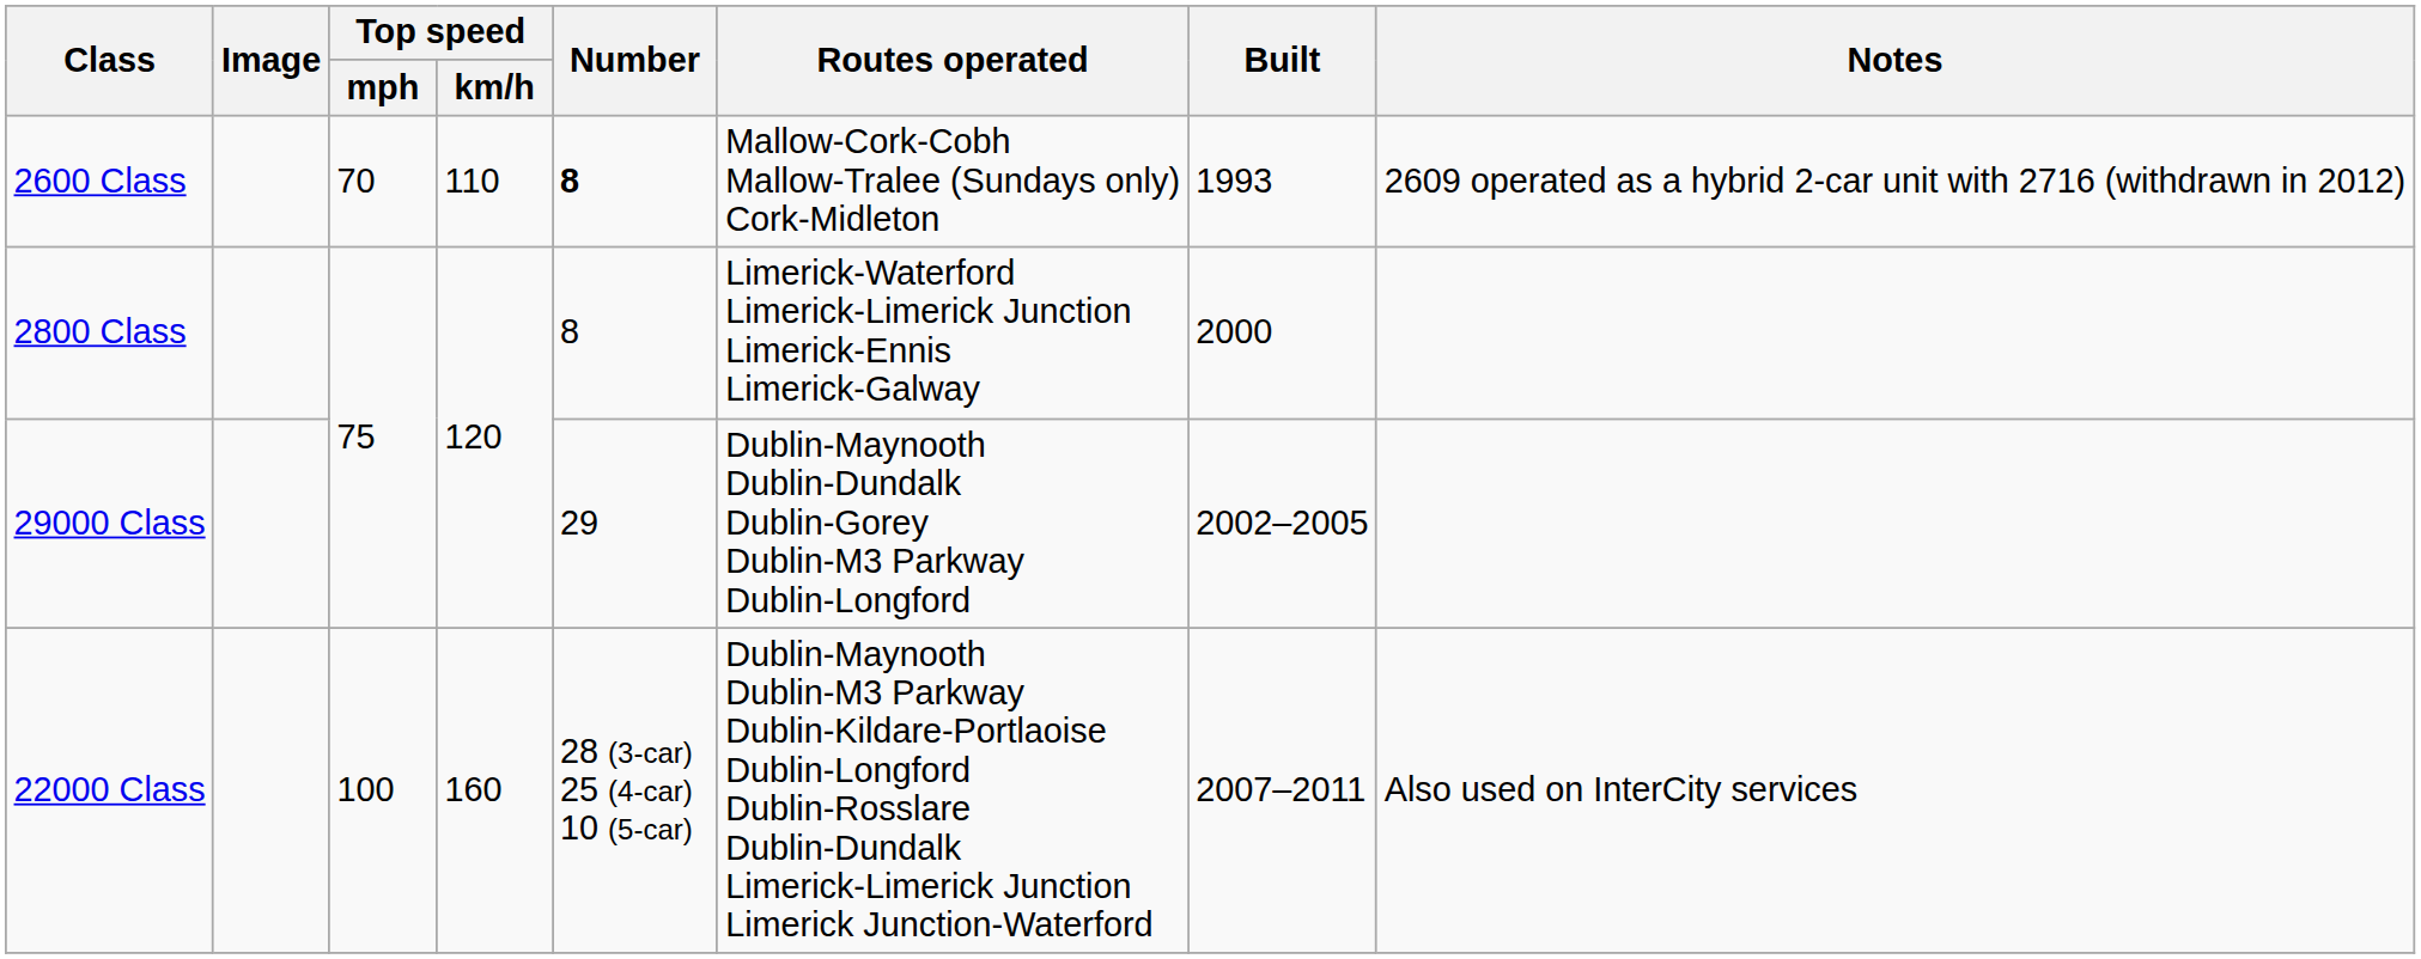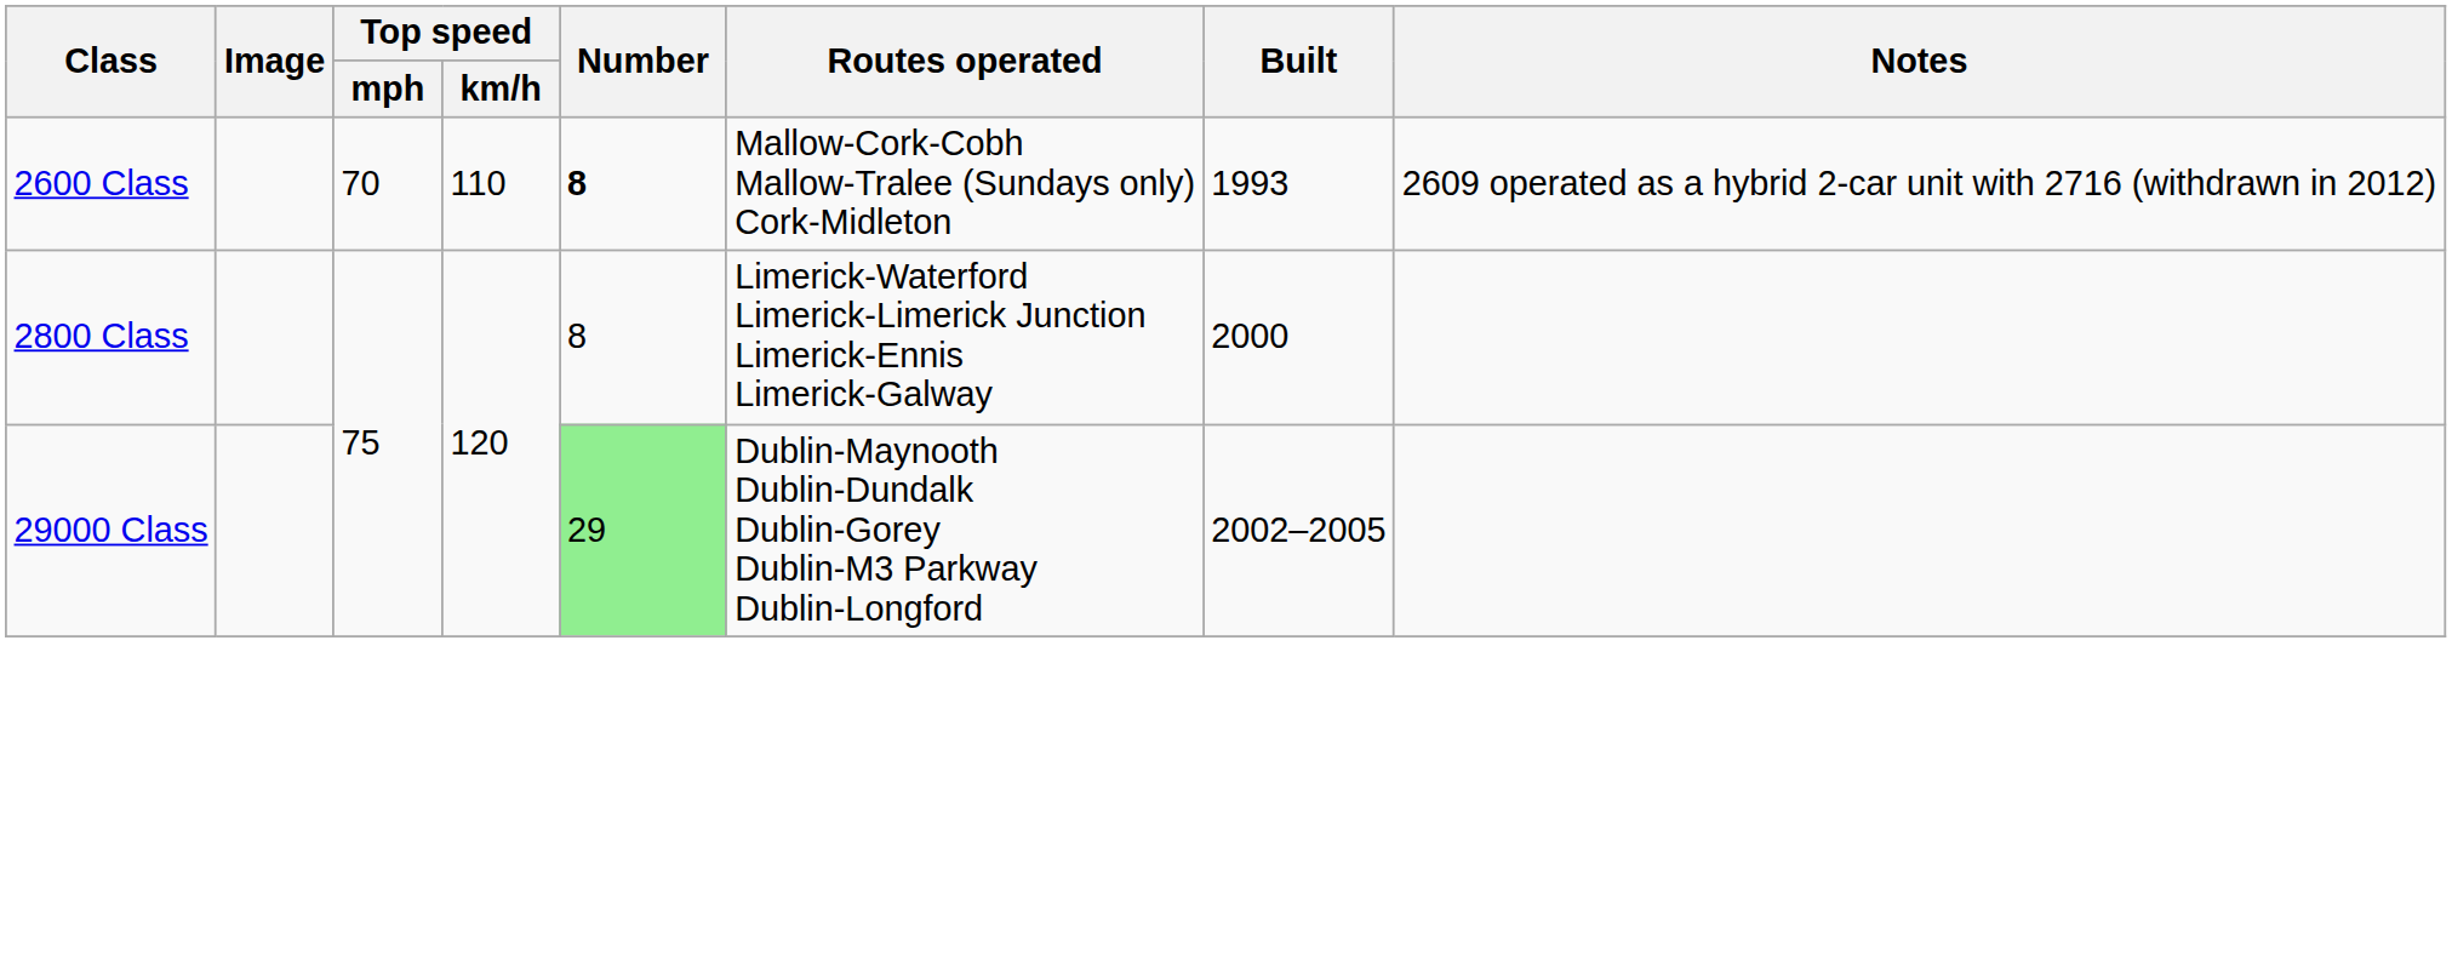29000 Class | Number: no background -> lightgreen background
- row: 22000 Class | 100 | 160 | 28 (3-car) 25 (4-car) 10 (5-car) | Dublin-Maynooth Dublin-M3 Parkway Dublin-Kildare-Portlaoise Dublin-Longford Dublin-Rosslare Dublin-Dundalk Limerick-Limerick Junction Limerick Junction-Waterford | 2007–2011 | Also used on InterCity services
